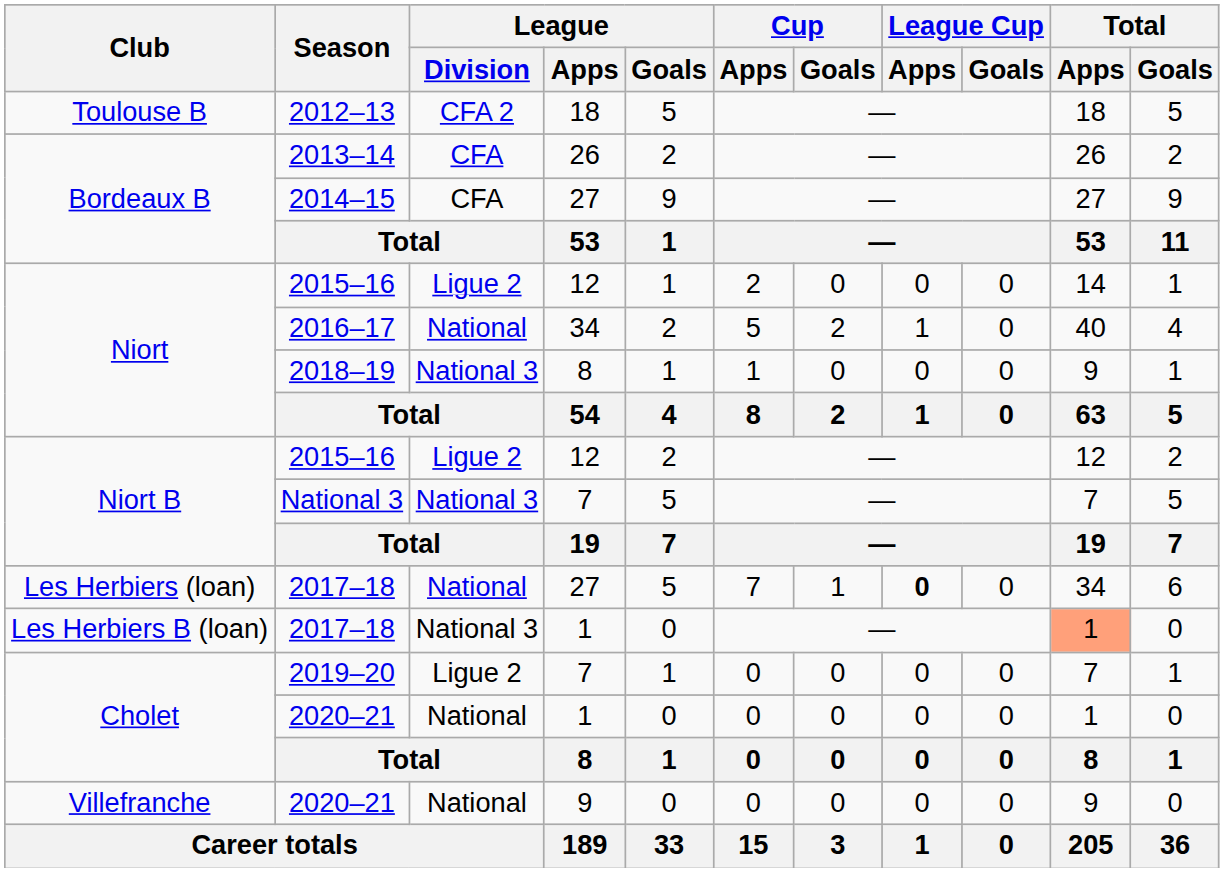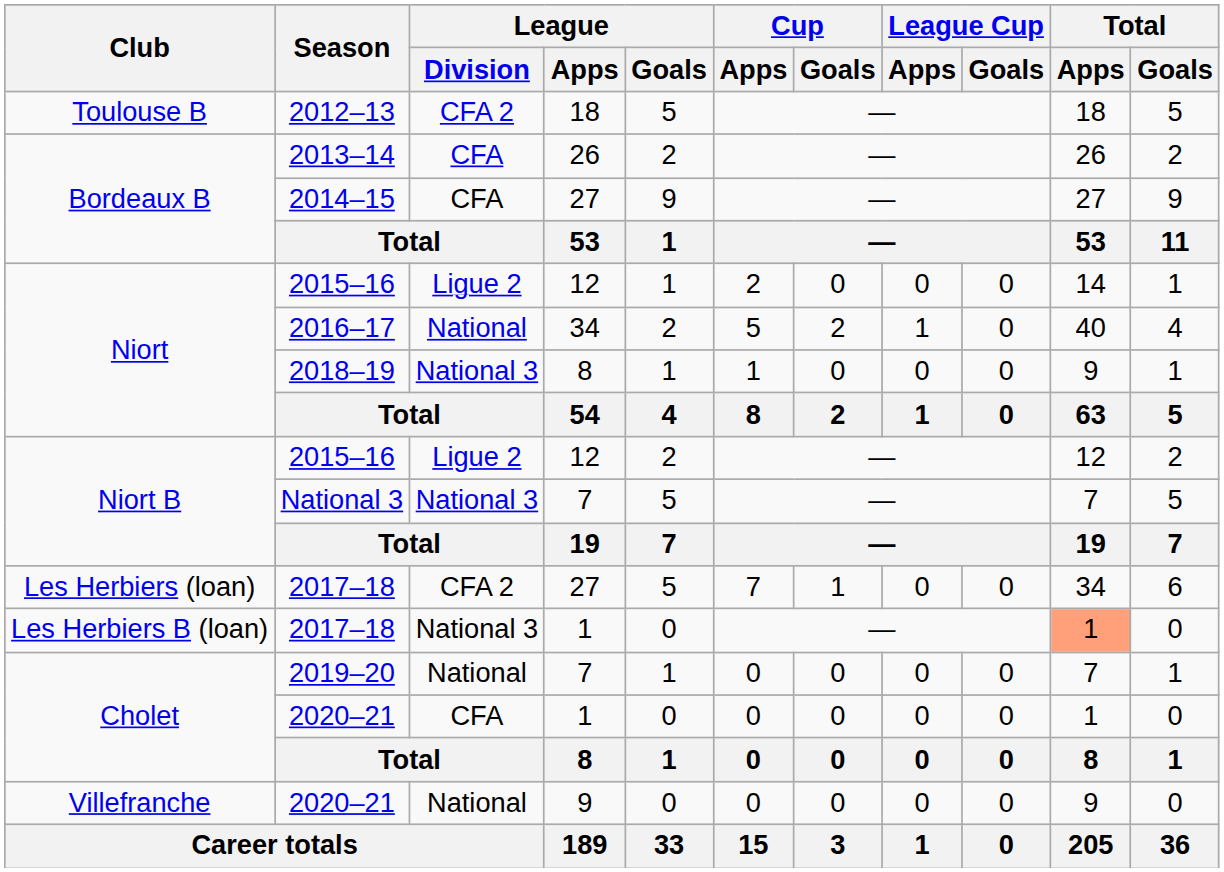Les Herbiers (loan) / 2017–18 | League / Division: National -> CFA 2
Les Herbiers (loan) / 2017–18 | League Cup / Apps: bold -> normal
2019–20 | League / Division: Ligue 2 -> National
Cholet / 2020–21 | League / Division: National -> CFA
